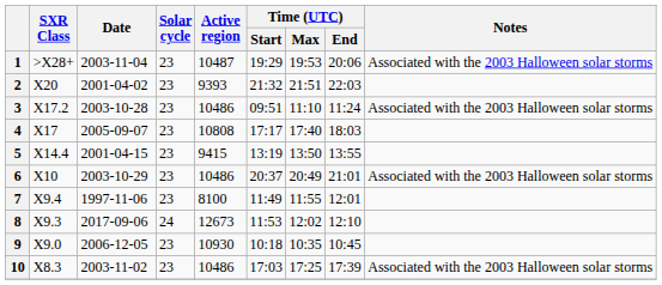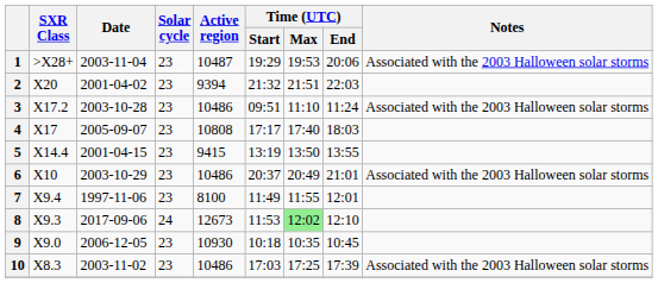2 | Active region: 9393 -> 9394
8 | Time (UTC) / Max: no background -> lightgreen background
